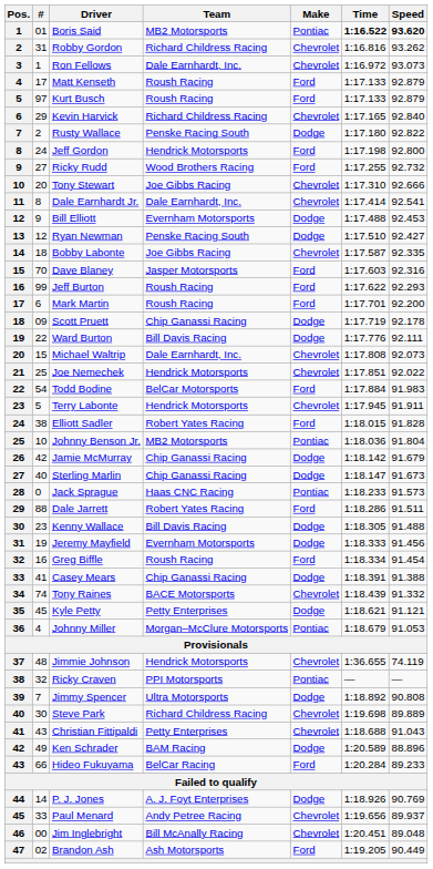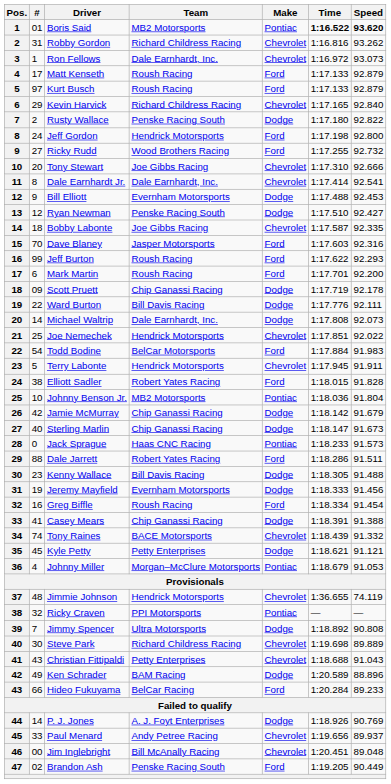Michael Waltrip | #: 15 -> 14
Michael Waltrip | Make: Chevrolet -> Dodge
Brandon Ash | Team: Ash Motorsports -> Penske Racing South
